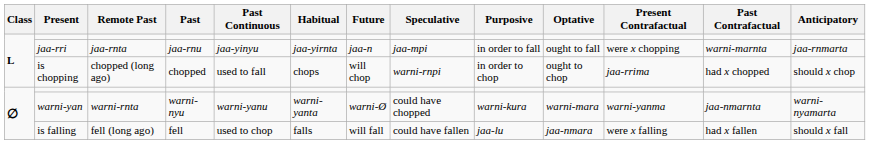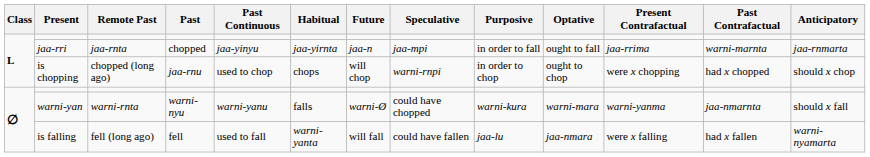jaa-rri | Past: jaa-rnu -> chopped
jaa-rri | Present Contrafactual: were x chopping -> jaa-rrima
is chopping | Past: chopped -> jaa-rnu
is chopping | Past Continuous: used to fall -> used to chop
is chopping | Present Contrafactual: jaa-rrima -> were x chopping
warni-yan | Habitual: warni-yanta -> falls
warni-yan | Anticipatory: warni-nyamarta -> should x fall
is falling | Past Continuous: used to chop -> used to fall
is falling | Habitual: falls -> warni-yanta
is falling | Anticipatory: should x fall -> warni-nyamarta
